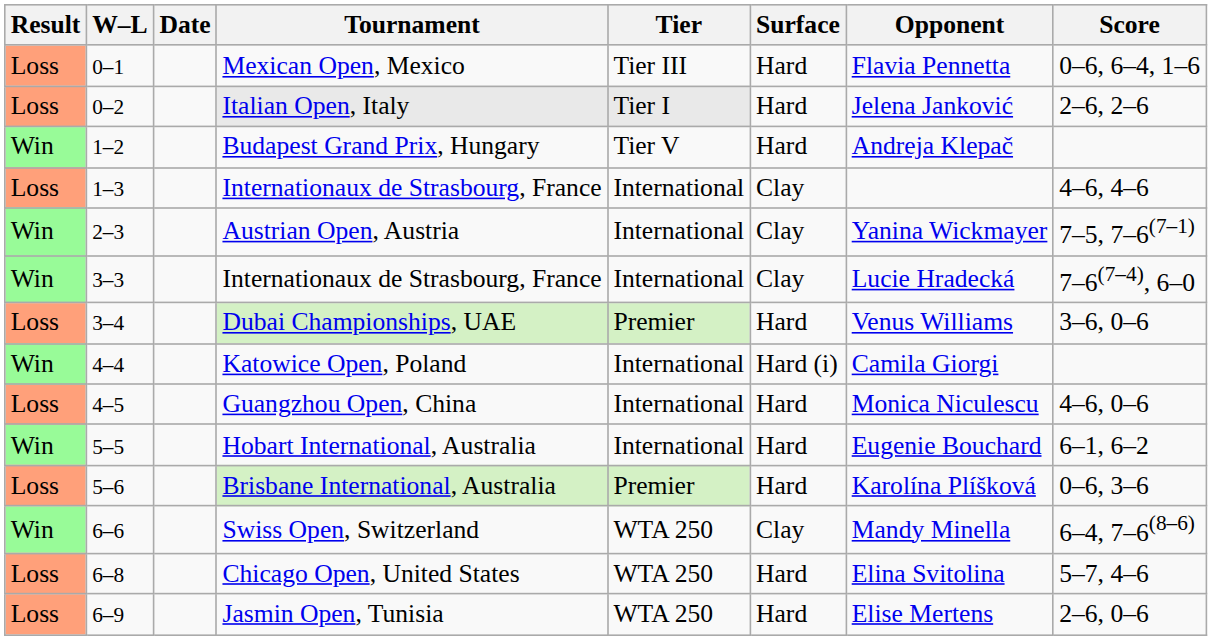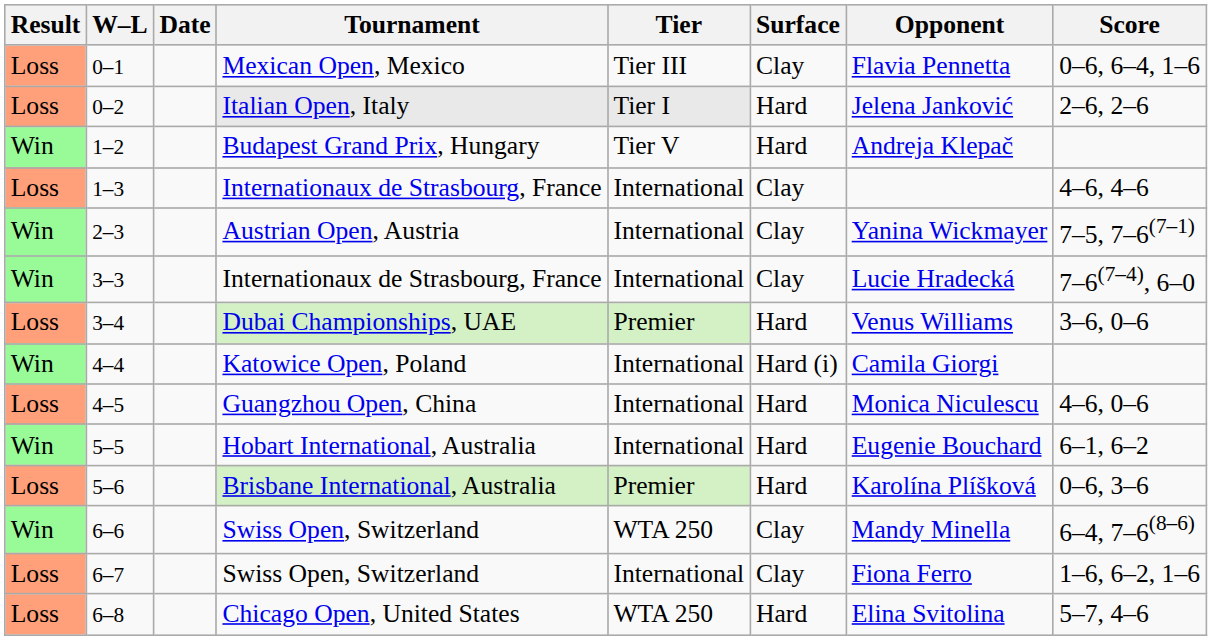0–1 | Surface: Hard -> Clay
+ row: Loss | 6–7 | Swiss Open, Switzerland | International | Clay | Fiona Ferro | 1–6, 6–2, 1–6
- row: Loss | 6–9 | Jasmin Open, Tunisia | WTA 250 | Hard | Elise Mertens | 2–6, 0–6
